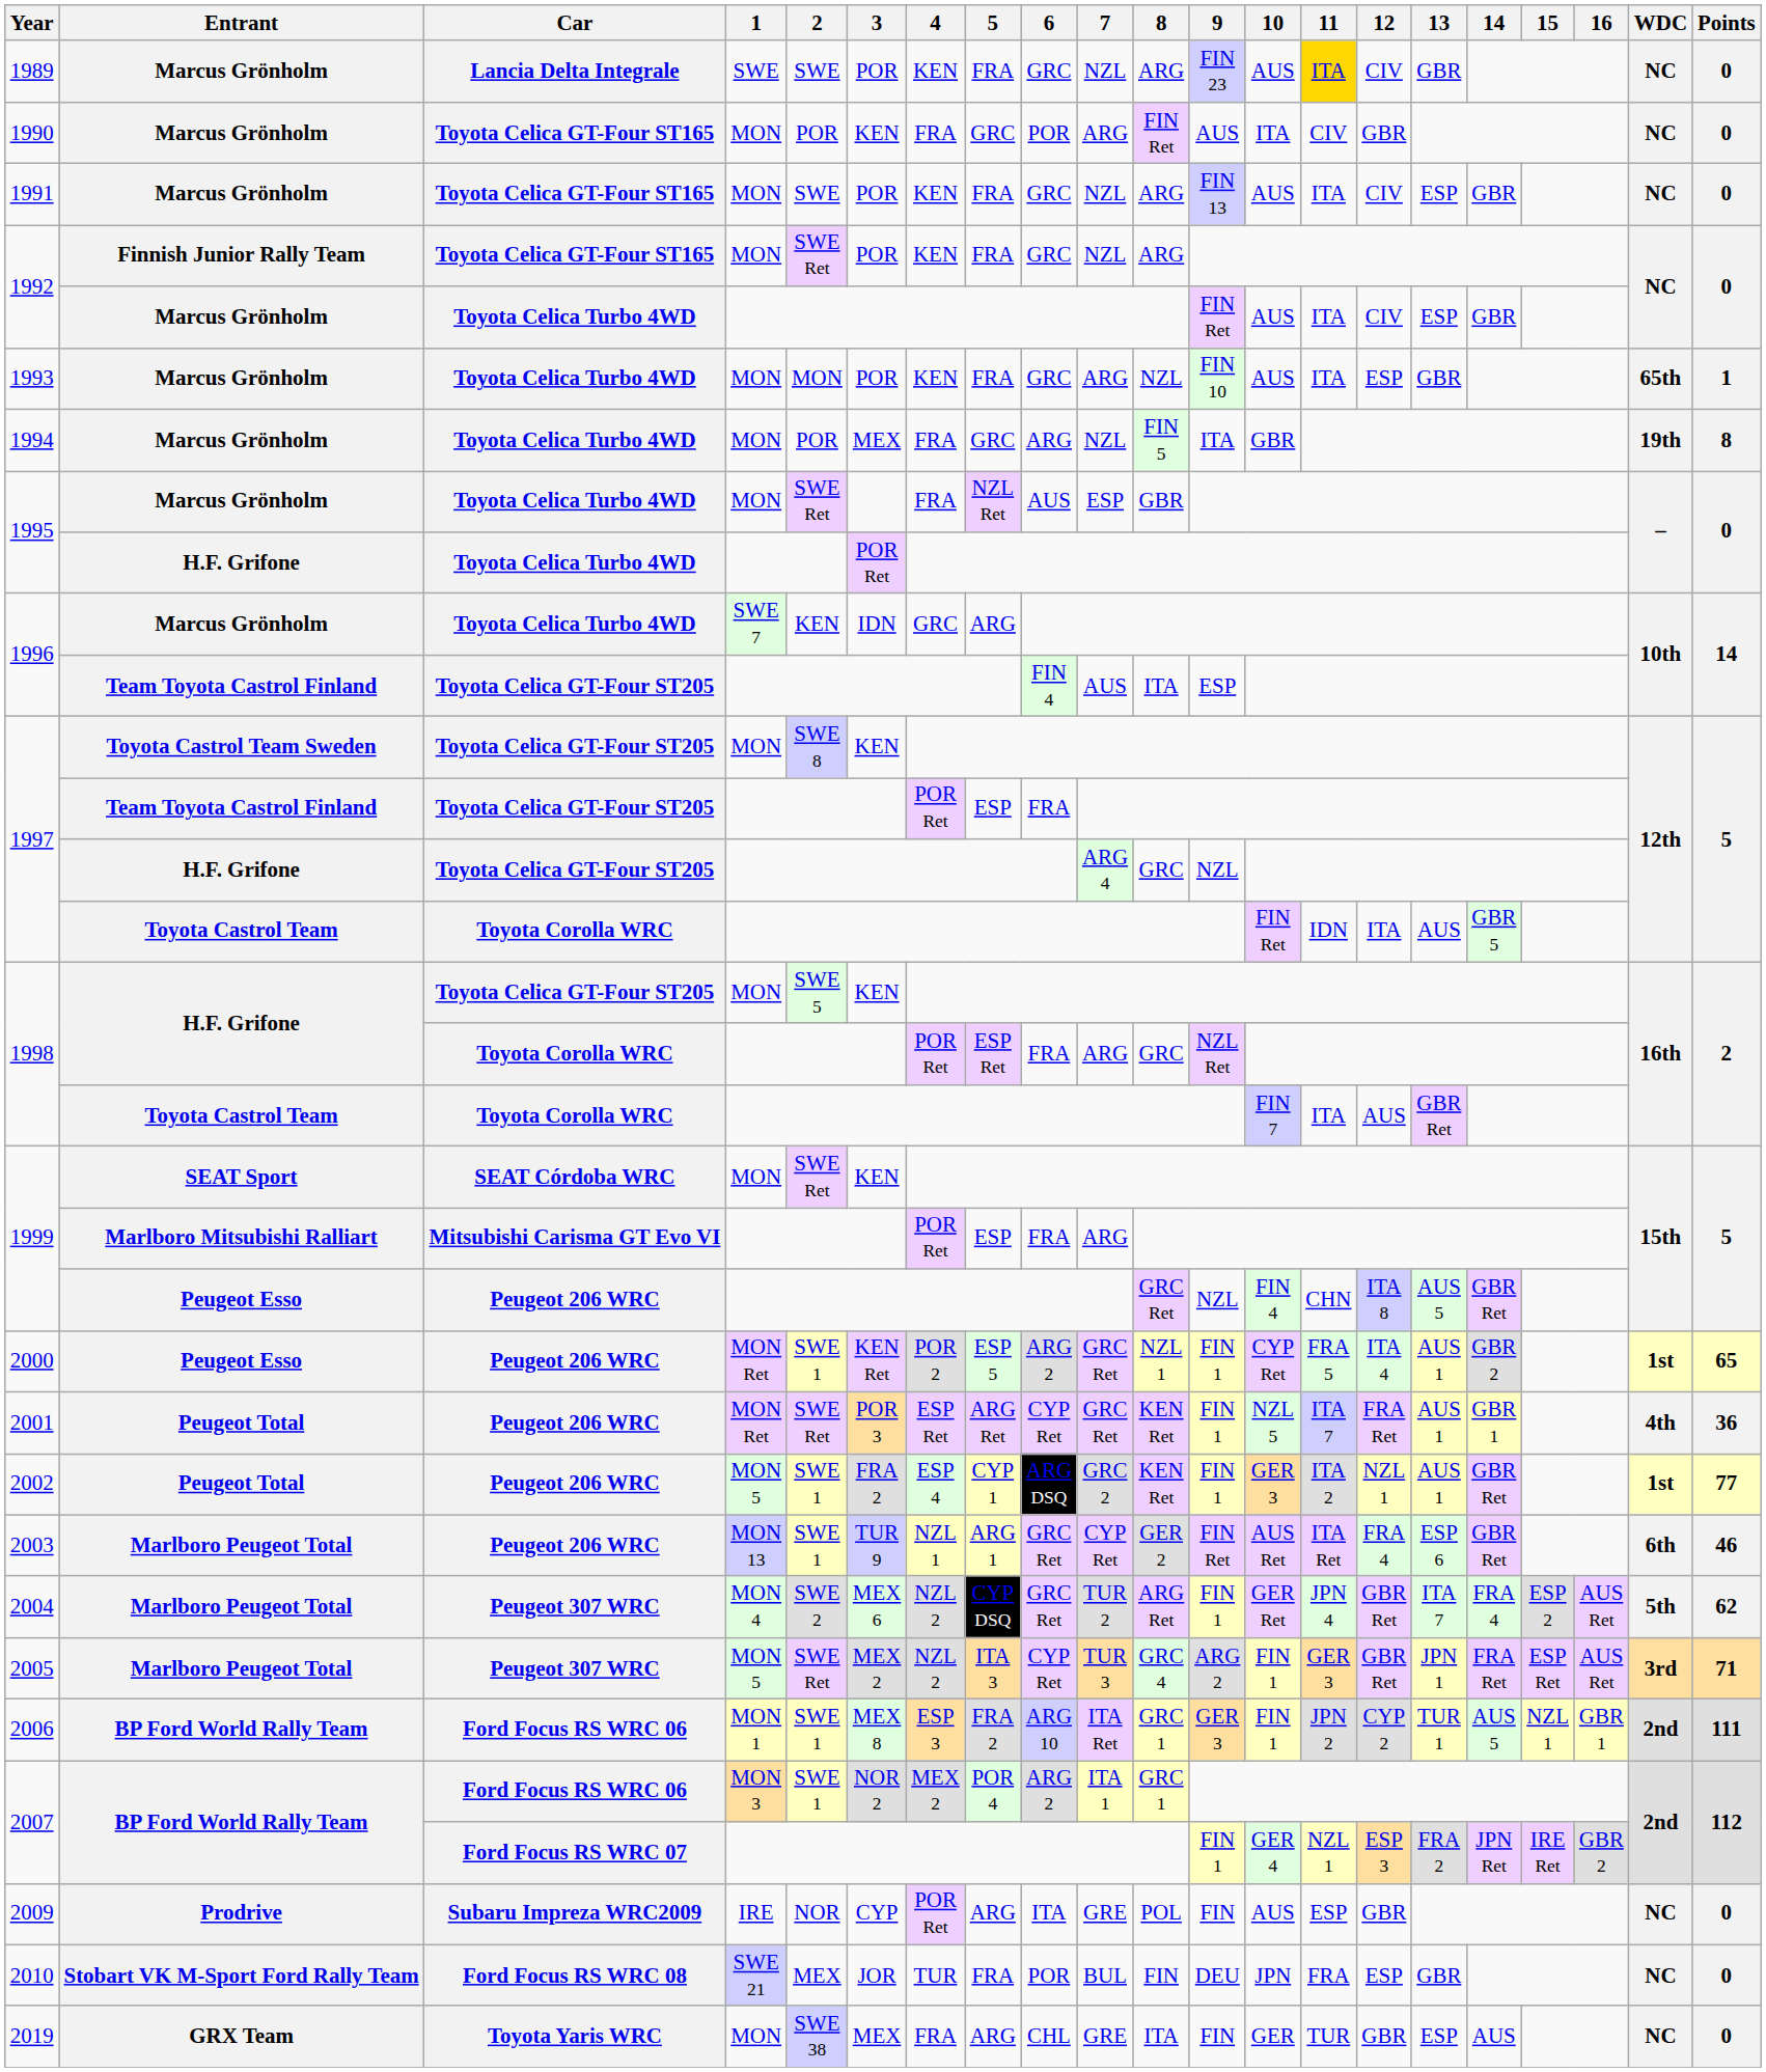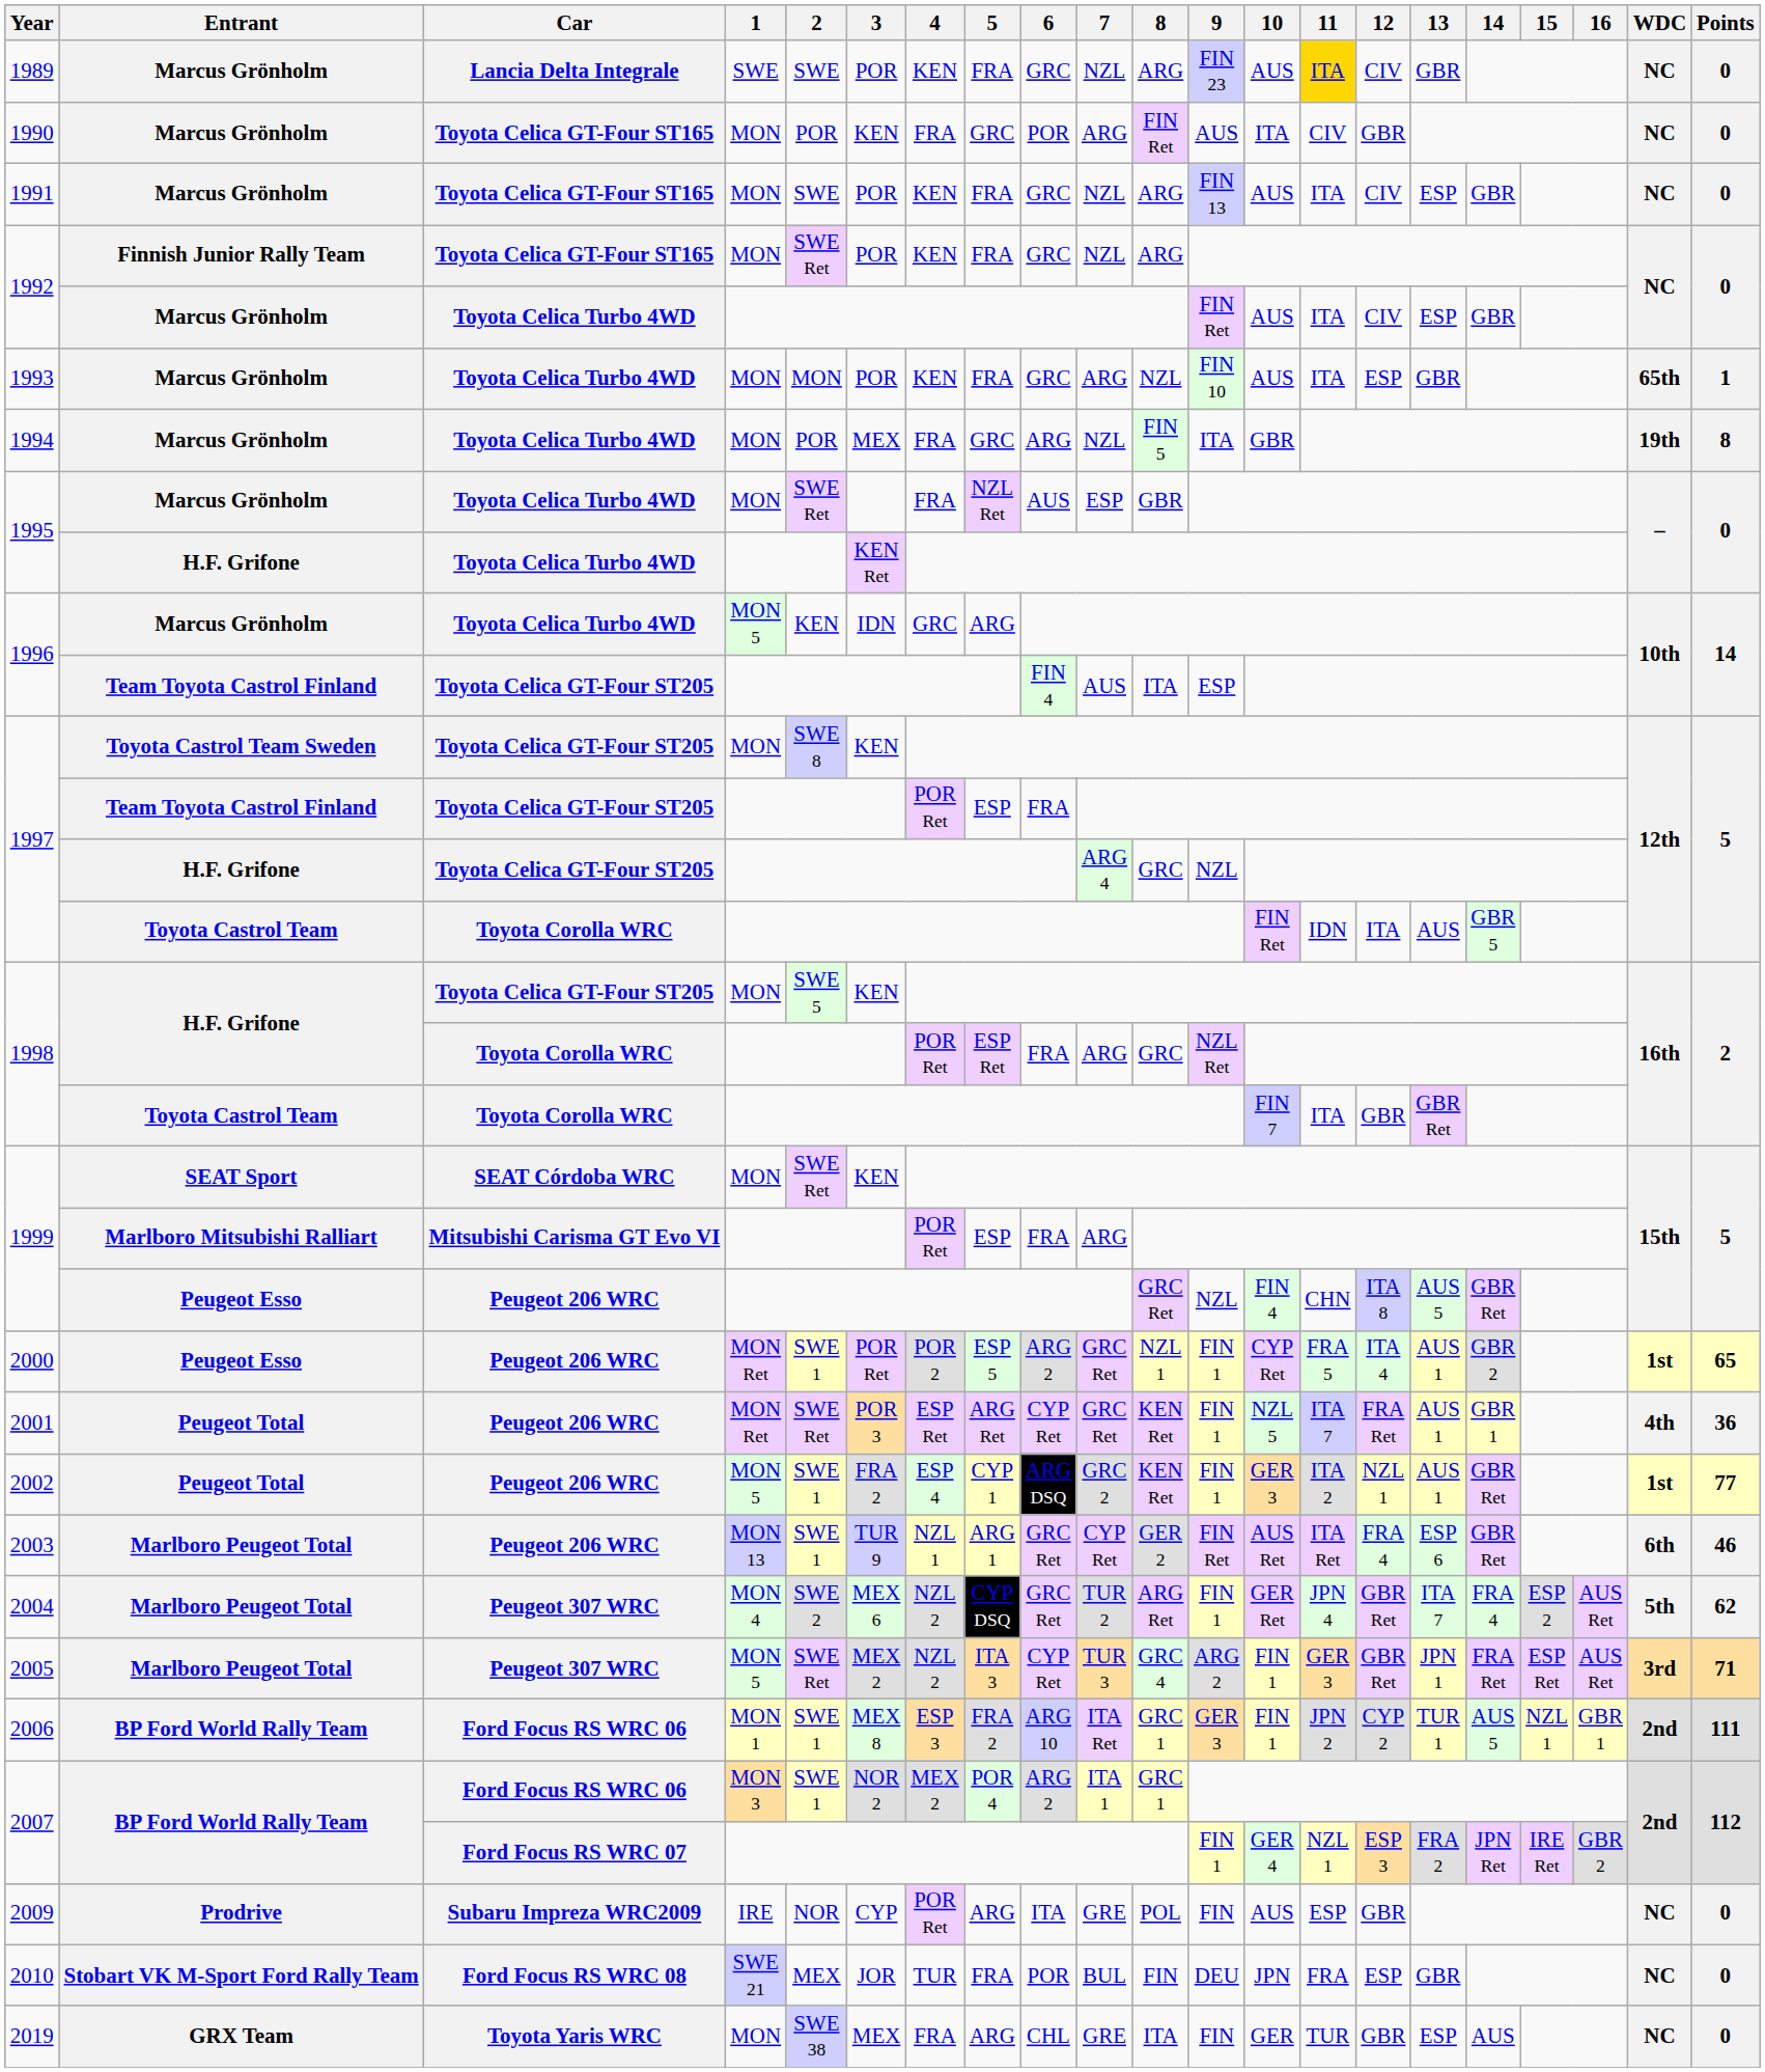1995 / H.F. Grifone | 3: POR Ret -> KEN Ret
1996 / Marcus Grönholm | 1: SWE 7 -> MON 5
1998 / Toyota Castrol Team | 12: AUS -> GBR
2000 | 3: KEN Ret -> POR Ret
